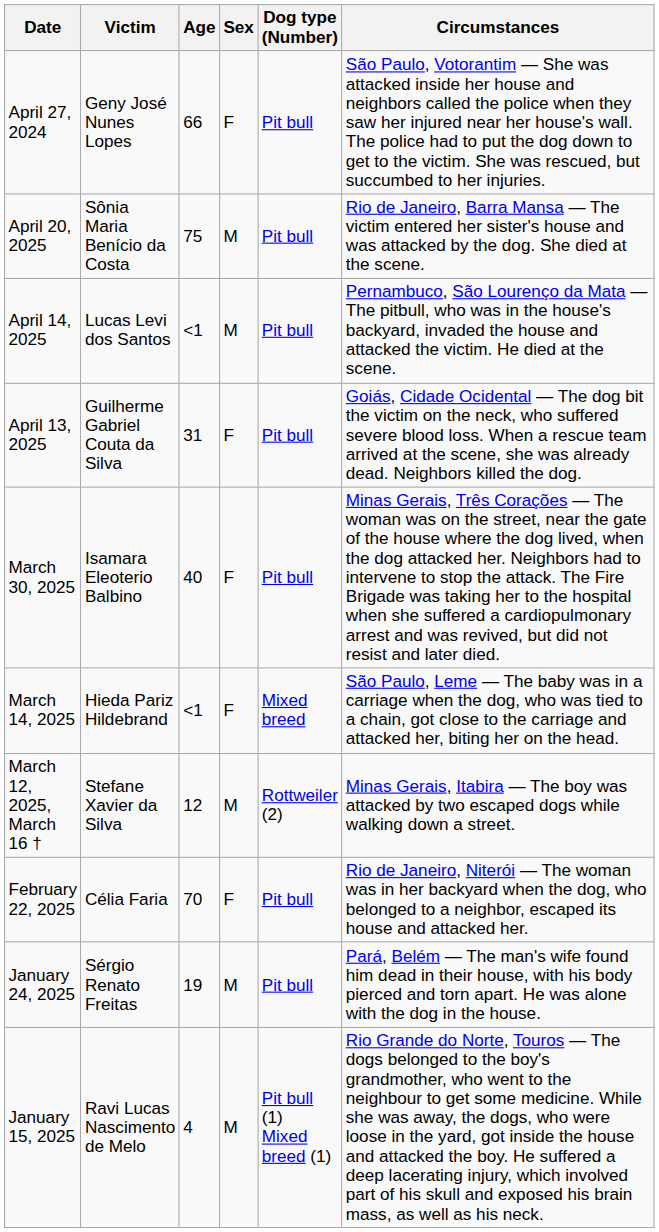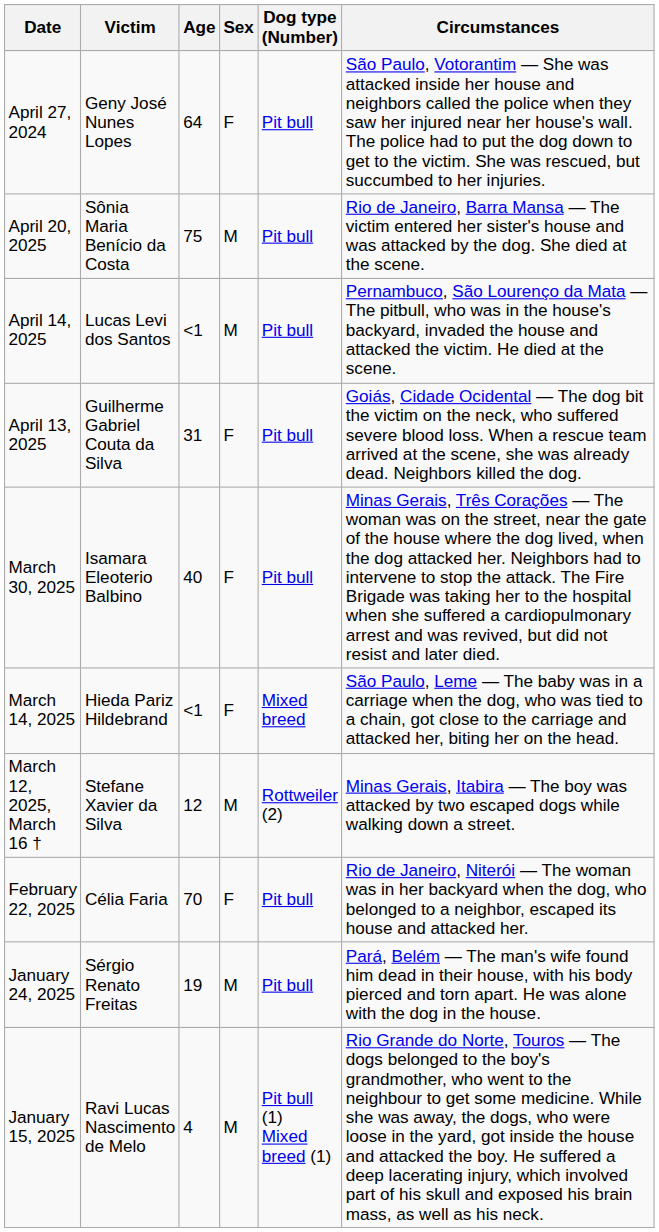April 27, 2024 | Age: 66 -> 64
